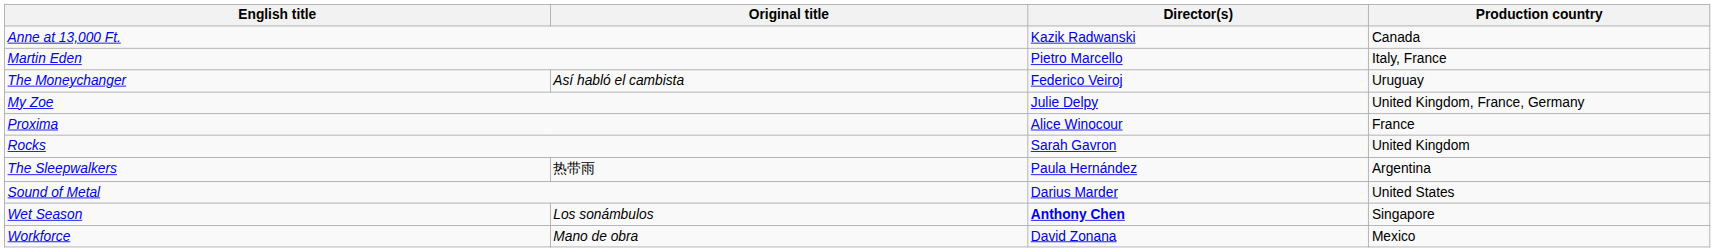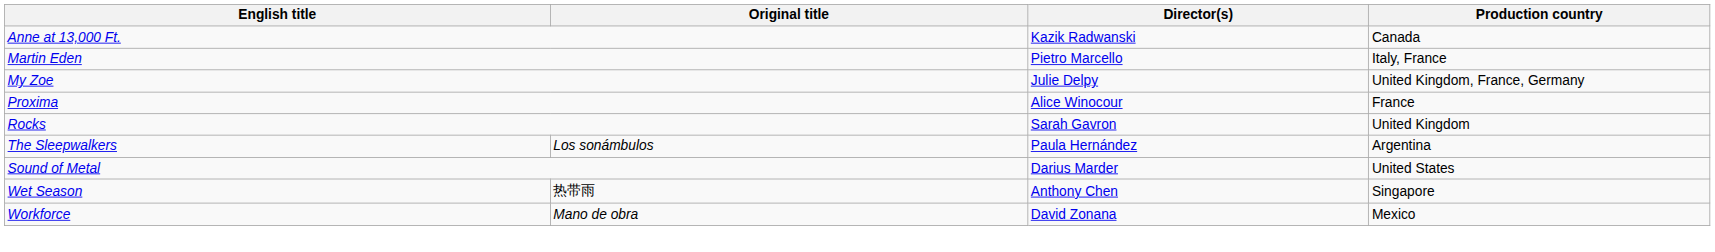- row: The Moneychanger | Así habló el cambista | Federico Veiroj | Uruguay
The Sleepwalkers | Original title: 热带雨 -> Los sonámbulos
Wet Season | Original title: Los sonámbulos -> 热带雨
Wet Season | Director(s): bold -> normal
